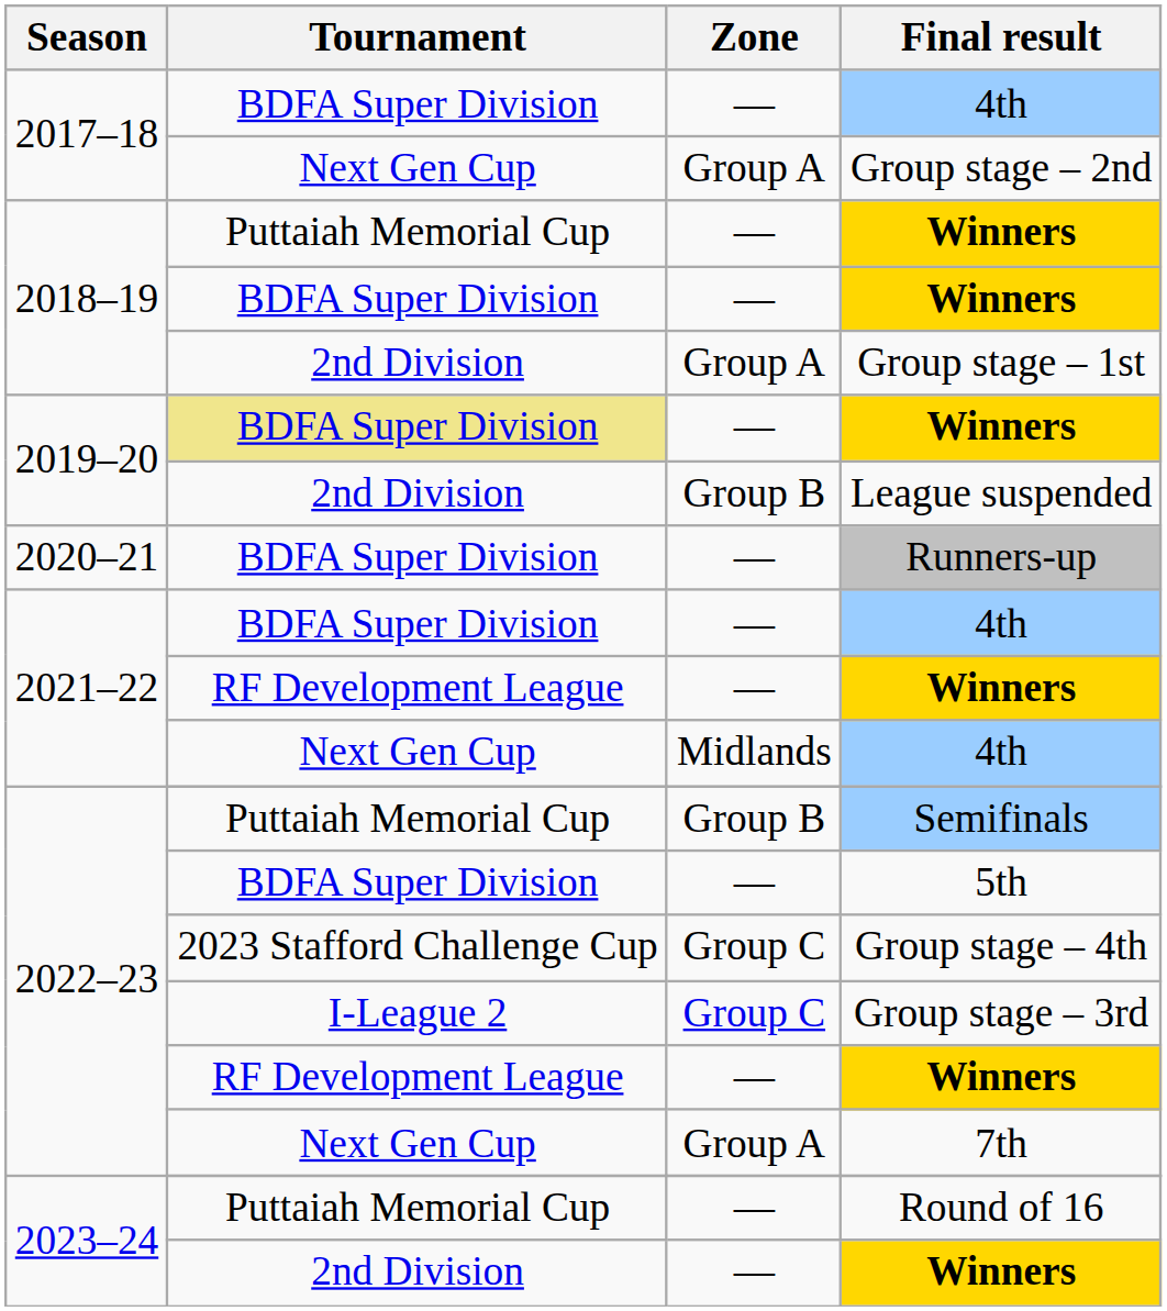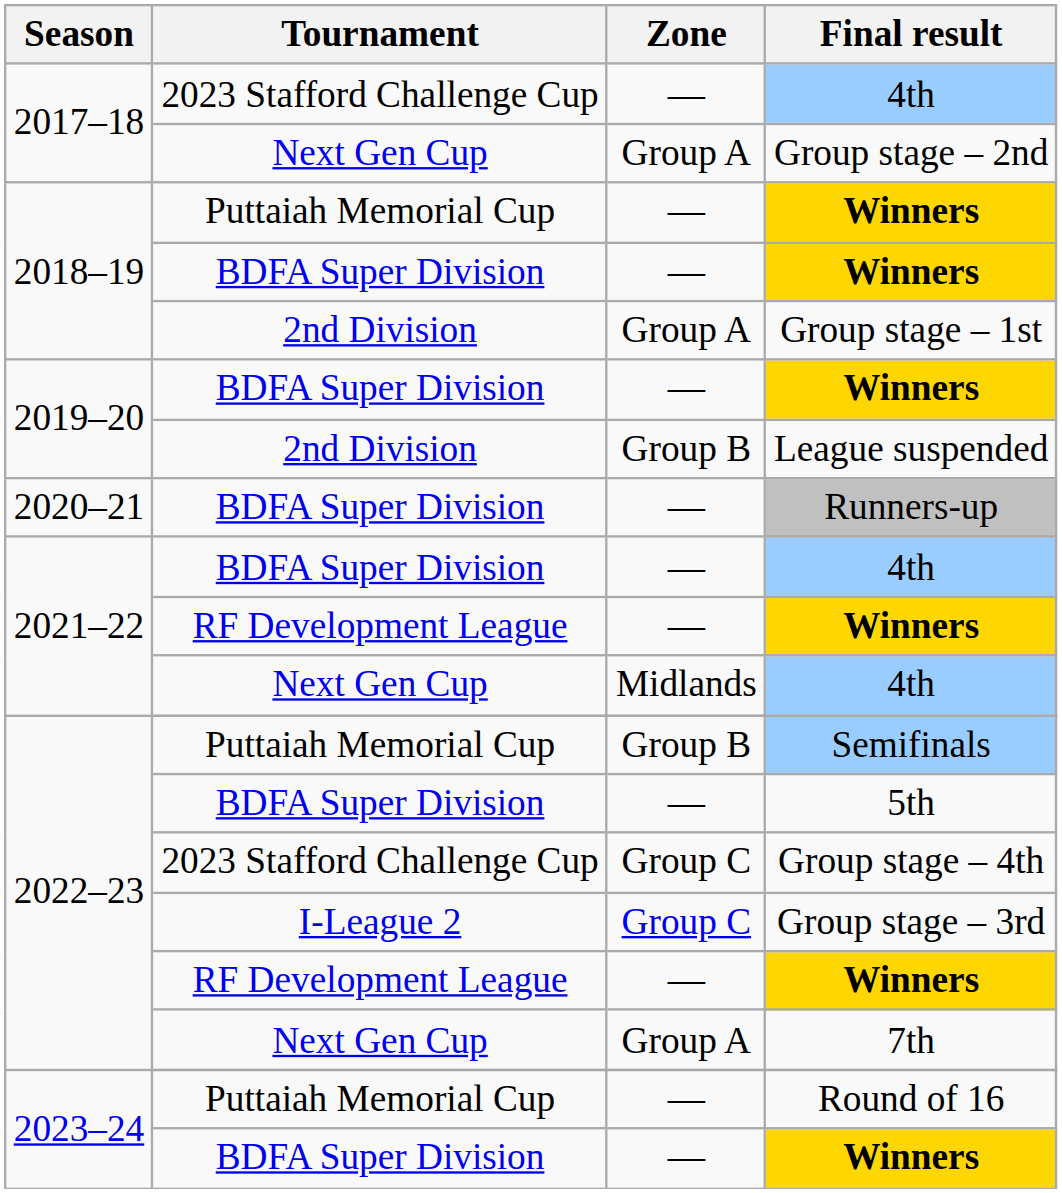2017–18 / 4th | Tournament: BDFA Super Division -> 2023 Stafford Challenge Cup
2019–20 / Winners | Tournament: khaki background -> no background
2023–24 / Winners | Tournament: 2nd Division -> BDFA Super Division
